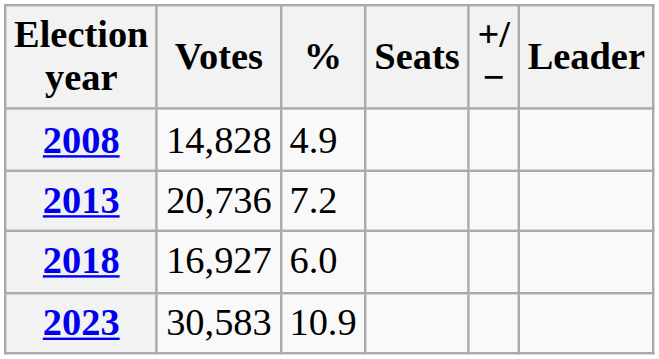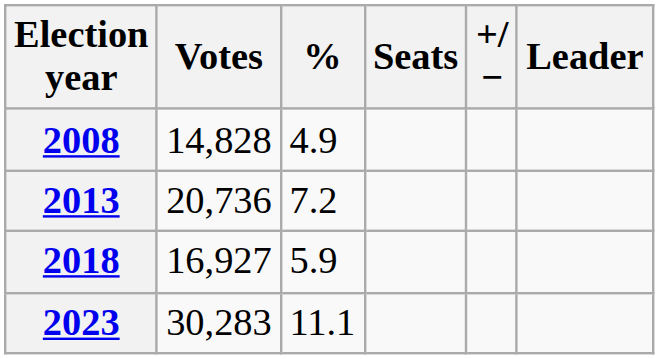2018 | %: 6.0 -> 5.9
2023 | Votes: 30,583 -> 30,283
2023 | %: 10.9 -> 11.1
